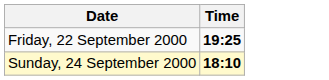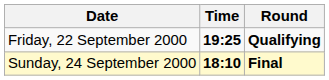+ column: Round | Qualifying | Final
